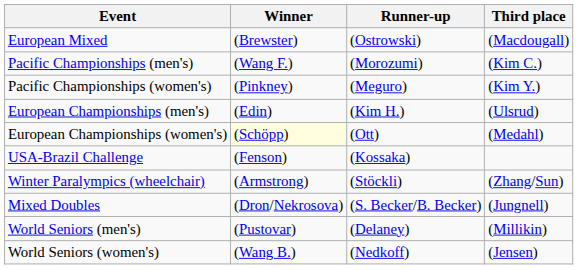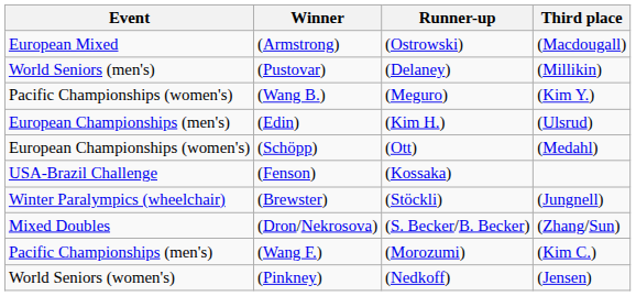European Mixed | Winner: (Brewster) -> (Armstrong)
rows swapped: Pacific Championships (men's) <-> World Seniors (men's)
Pacific Championships (women's) | Winner: (Pinkney) -> (Wang B.)
European Championships (women's) | Winner: lightyellow background -> no background
Winter Paralympics (wheelchair) | Winner: (Armstrong) -> (Brewster)
Winter Paralympics (wheelchair) | Third place: (Zhang/Sun) -> (Jungnell)
Mixed Doubles | Third place: (Jungnell) -> (Zhang/Sun)
World Seniors (women's) | Winner: (Wang B.) -> (Pinkney)
